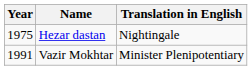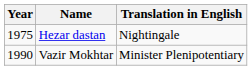Vazir Mokhtar | Year: 1991 -> 1990
